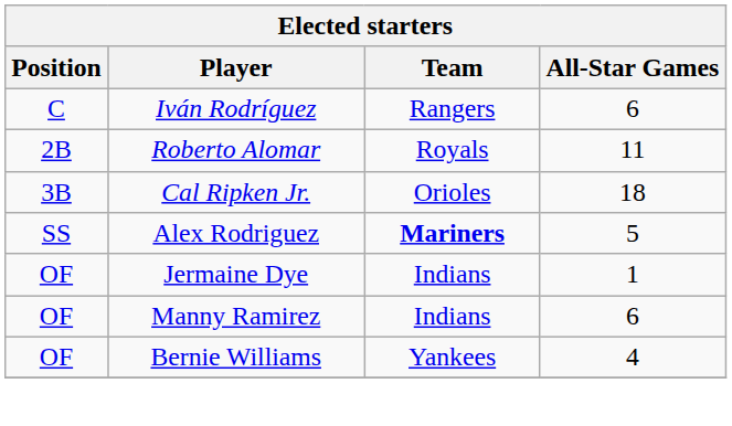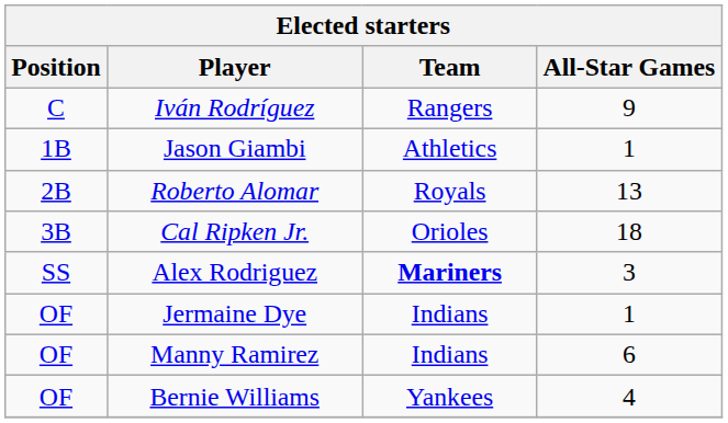Iván Rodríguez | All-Star Games: 6 -> 9
+ row: 1B | Jason Giambi | Athletics | 1
Roberto Alomar | All-Star Games: 11 -> 13
Alex Rodriguez | All-Star Games: 5 -> 3
